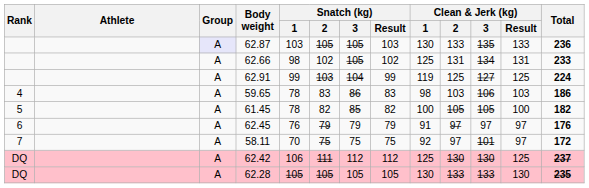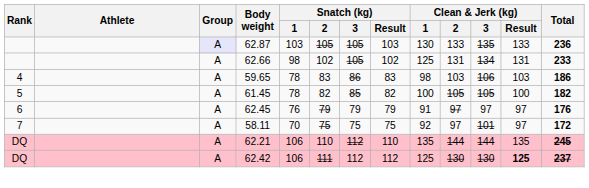- row: A | 62.91 | 99 | 103 | 104 | 99 | 119 | 125 | 127 | 125 | 224
+ row: DQ | A | 62.21 | 106 | 110 | 112 | 110 | 135 | 144 | 144 | 135 | 245
62.42 | Clean & Jerk (kg) / Result: normal -> bold
- row: DQ | A | 62.28 | 105 | 105 | 105 | 105 | 130 | 133 | 133 | 130 | 235
